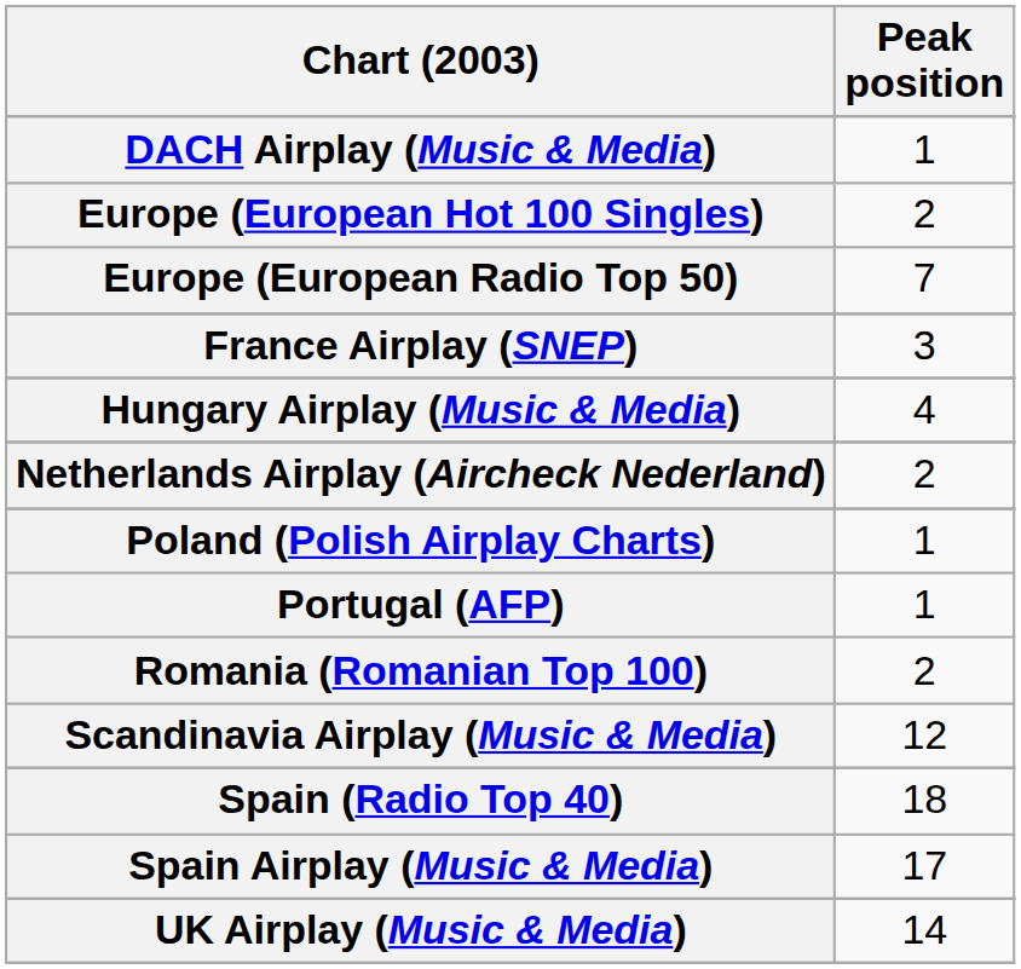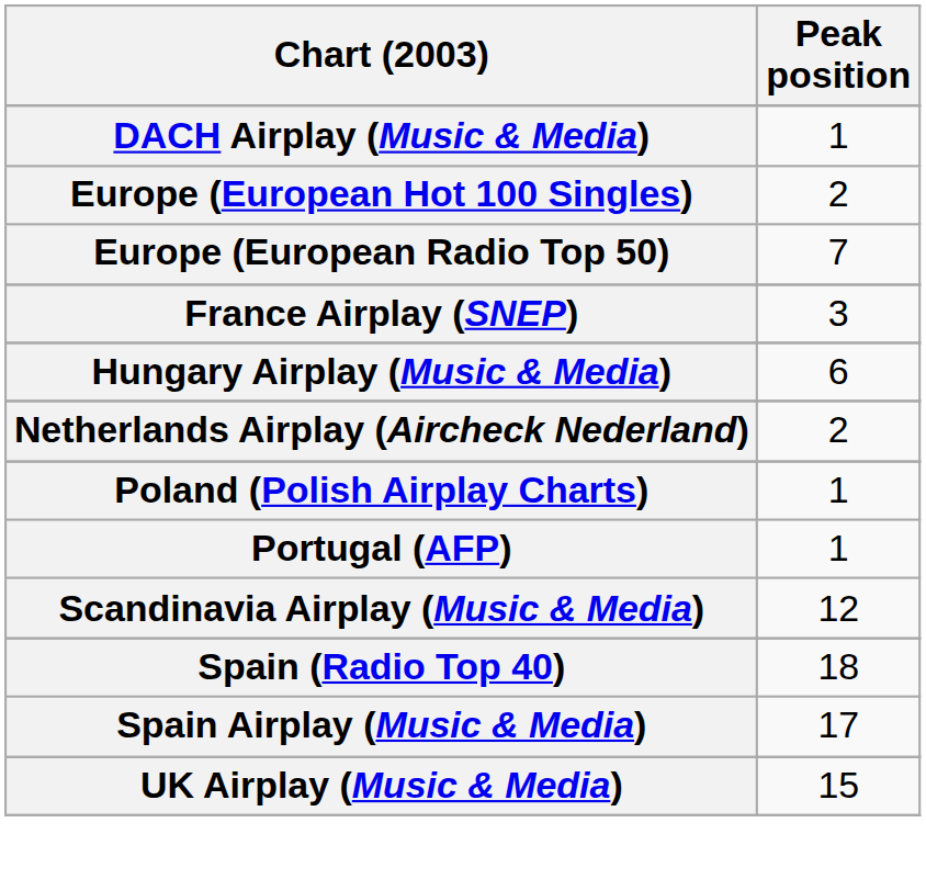Hungary Airplay (Music & Media) | Peak position: 4 -> 6
- row: Romania (Romanian Top 100) | 2
UK Airplay (Music & Media) | Peak position: 14 -> 15
